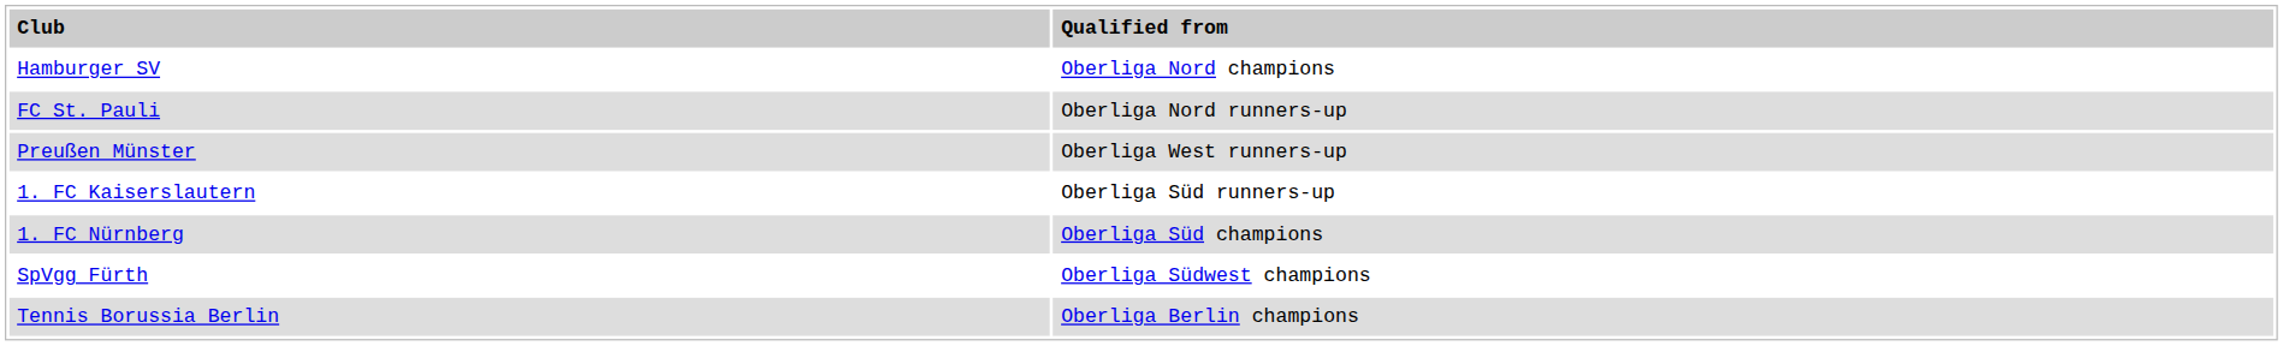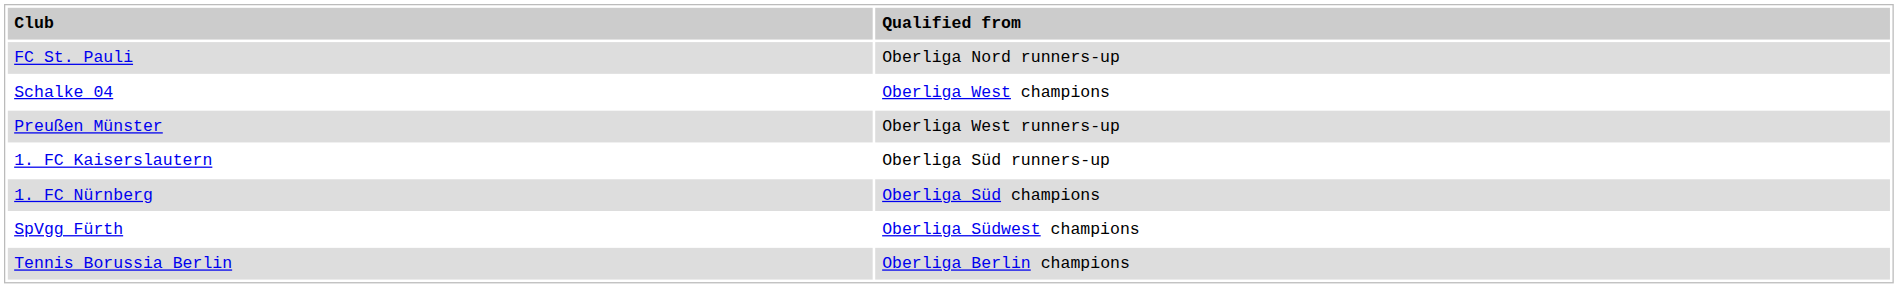- row: Hamburger SV | Oberliga Nord champions
+ row: Schalke 04 | Oberliga West champions
